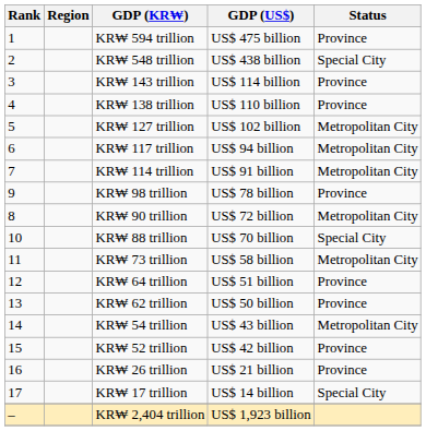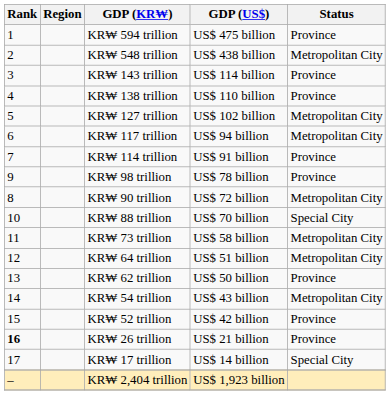KR₩ 548 trillion | Status: Special City -> Metropolitan City
KR₩ 114 trillion | Status: Metropolitan City -> Province
KR₩ 64 trillion | Status: Province -> Metropolitan City
KR₩ 26 trillion | Rank: normal -> bold
